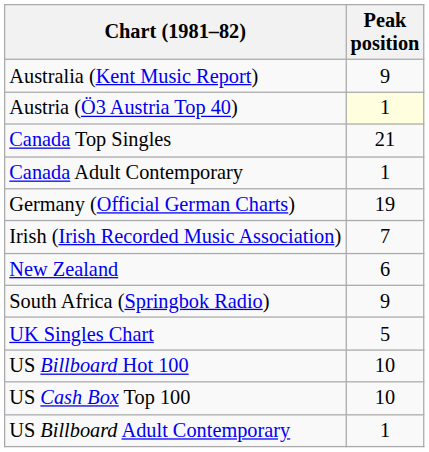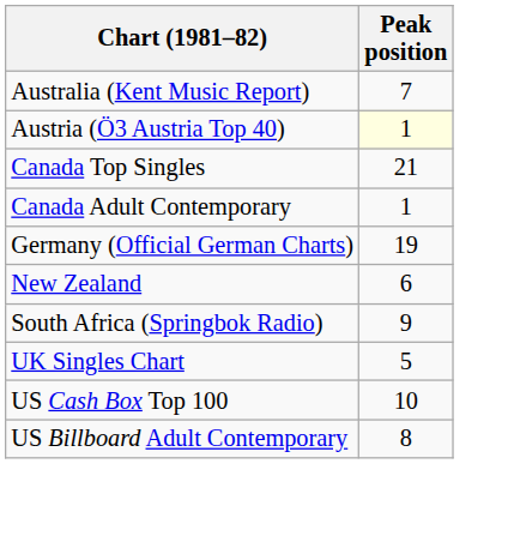Australia (Kent Music Report) | Peak position: 9 -> 7
- row: Irish (Irish Recorded Music Association) | 7
- row: US Billboard Hot 100 | 10
US Billboard Adult Contemporary | Peak position: 1 -> 8
